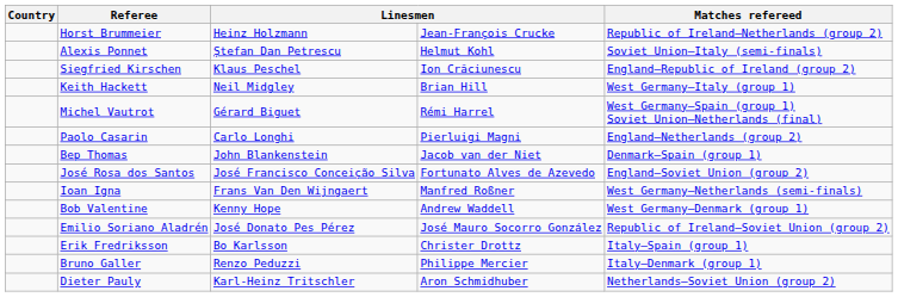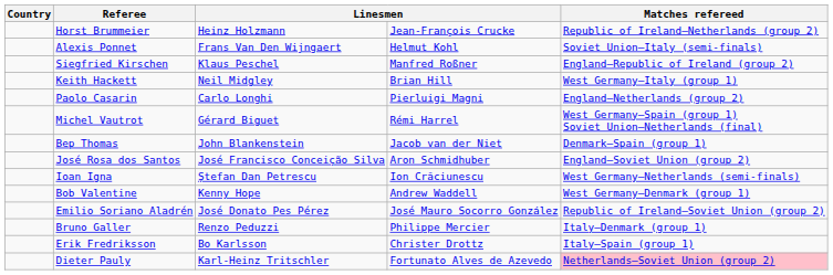Alexis Ponnet | column 3: Ștefan Dan Petrescu -> Frans Van Den Wijngaert
Siegfried Kirschen | column 4: Ion Crăciunescu -> Manfred Roßner
rows swapped: Michel Vautrot <-> Paolo Casarin
José Rosa dos Santos | column 4: Fortunato Alves de Azevedo -> Aron Schmidhuber
Ioan Igna | column 3: Frans Van Den Wijngaert -> Ștefan Dan Petrescu
Ioan Igna | column 4: Manfred Roßner -> Ion Crăciunescu
rows swapped: Erik Fredriksson <-> Bruno Galler
Dieter Pauly | column 4: Aron Schmidhuber -> Fortunato Alves de Azevedo
Dieter Pauly | Matches refereed: no background -> pink background
